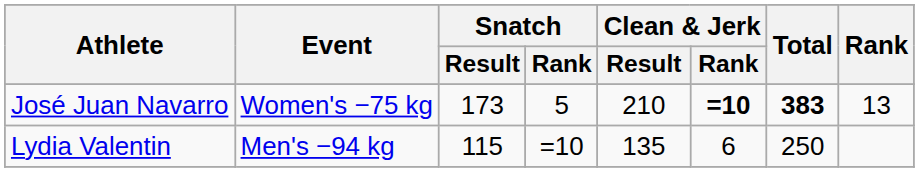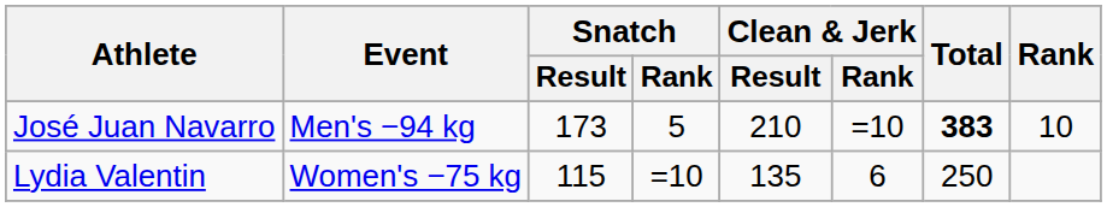José Juan Navarro | Event: Women's −75 kg -> Men's −94 kg
José Juan Navarro | Clean & Jerk / Rank: bold -> normal
José Juan Navarro | Rank: 13 -> 10
Lydia Valentin | Event: Men's −94 kg -> Women's −75 kg
